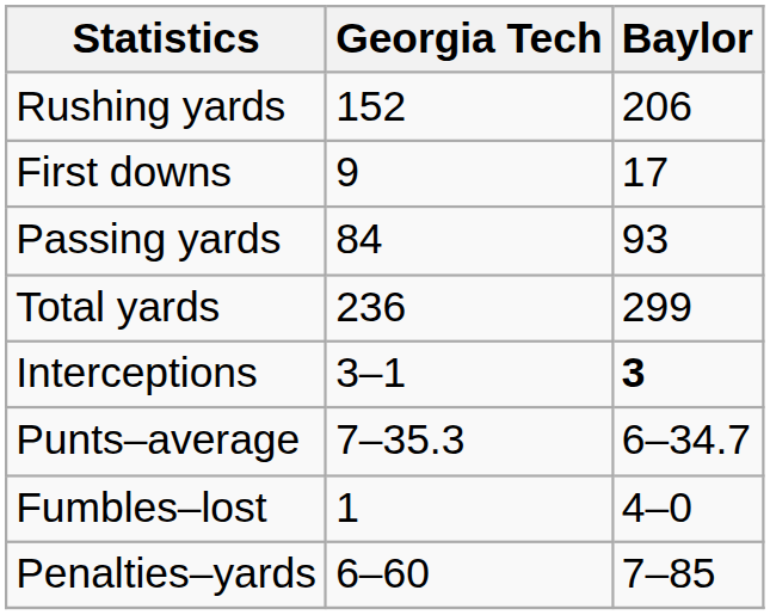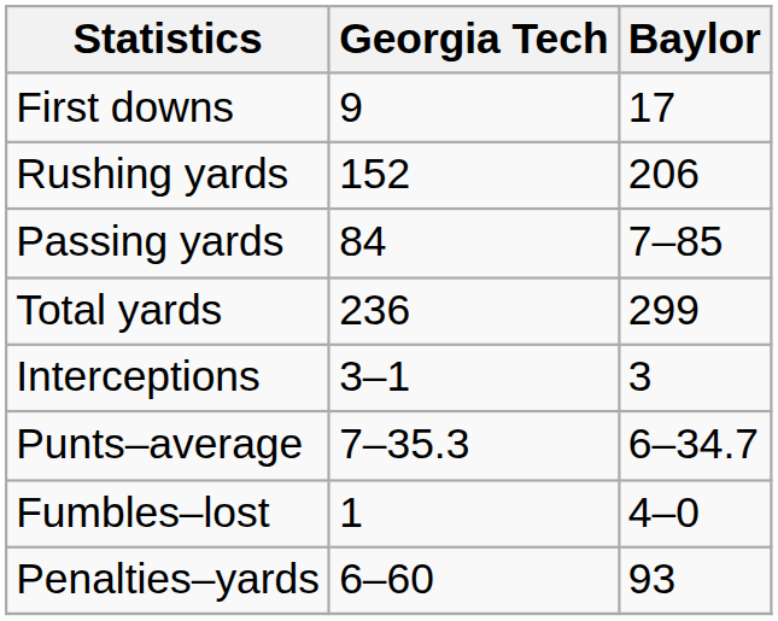rows swapped: First downs <-> Rushing yards
Passing yards | Baylor: 93 -> 7–85
Interceptions | Baylor: bold -> normal
Penalties–yards | Baylor: 7–85 -> 93
